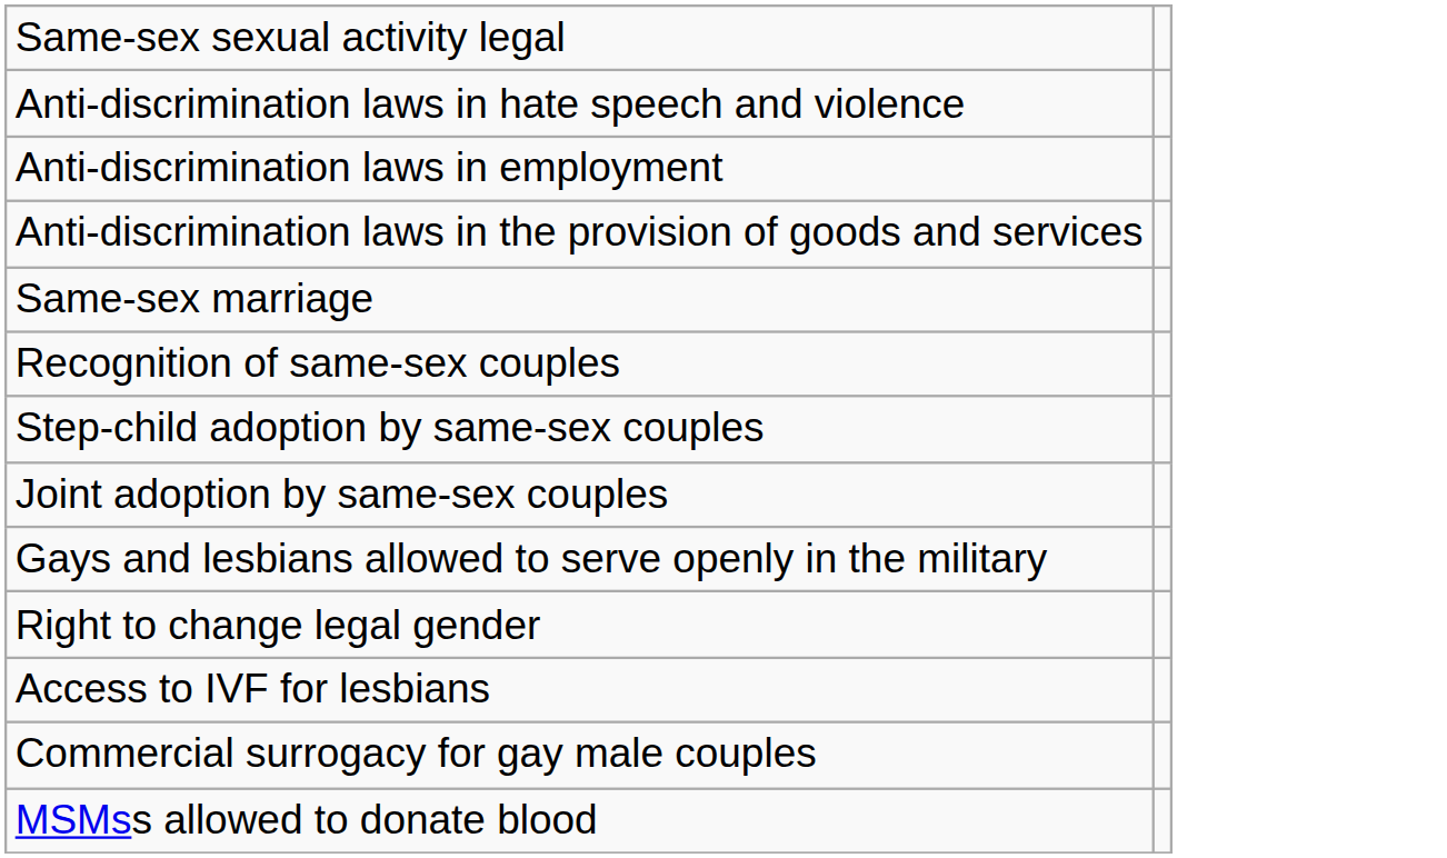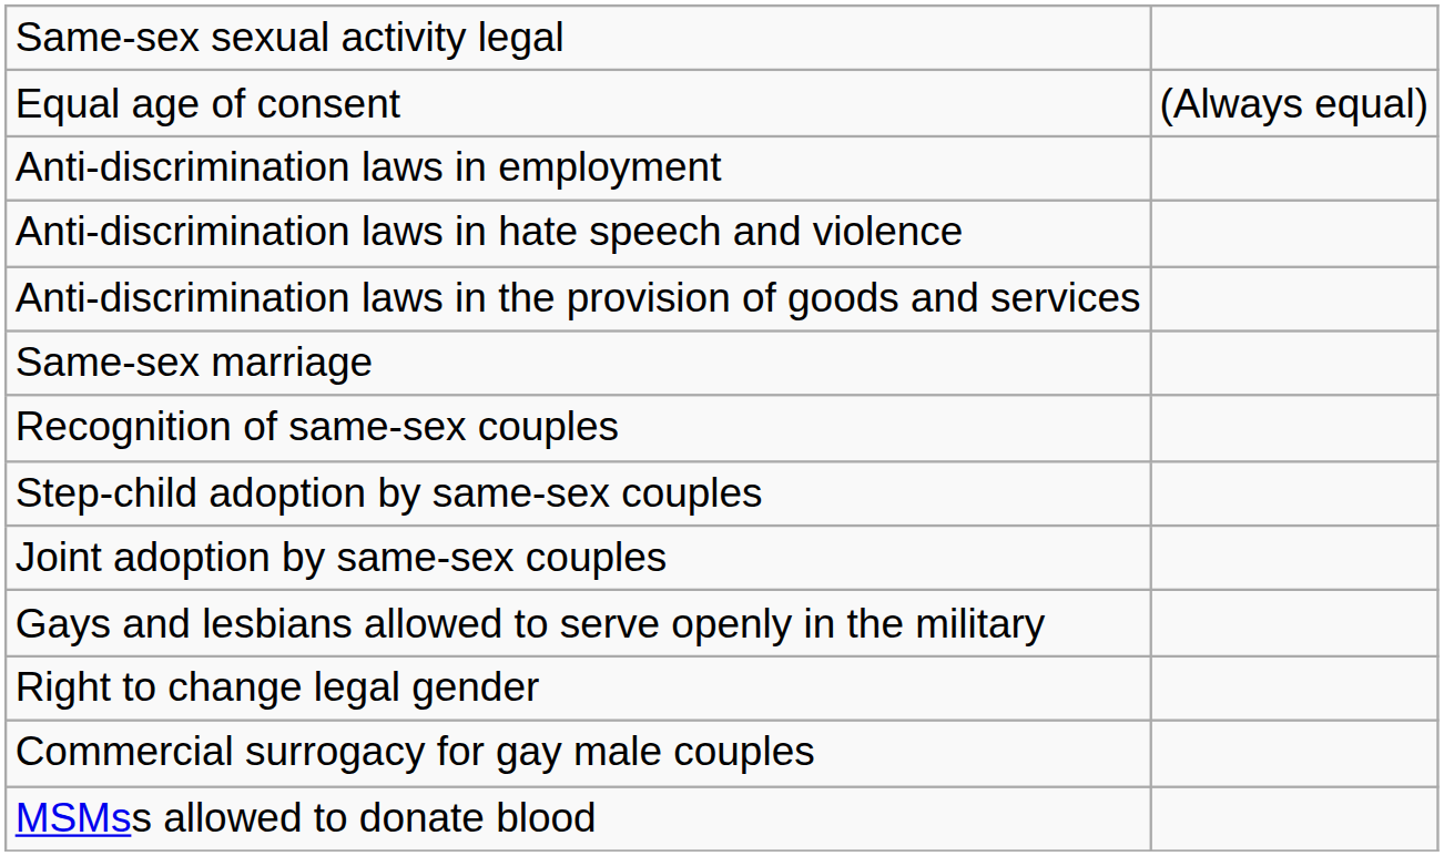+ row: Equal age of consent | (Always equal)
rows swapped: Anti-discrimination laws in hate speech and violence <-> Anti-discrimination laws in employment
- row: Access to IVF for lesbians
